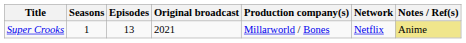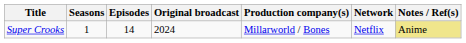Super Crooks | Episodes: 13 -> 14
Super Crooks | Original broadcast: 2021 -> 2024
